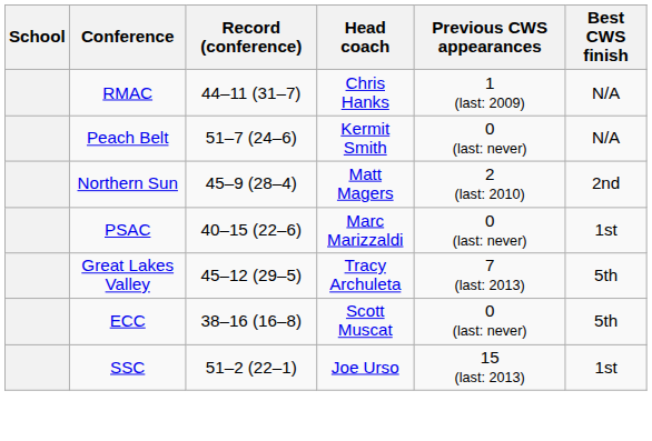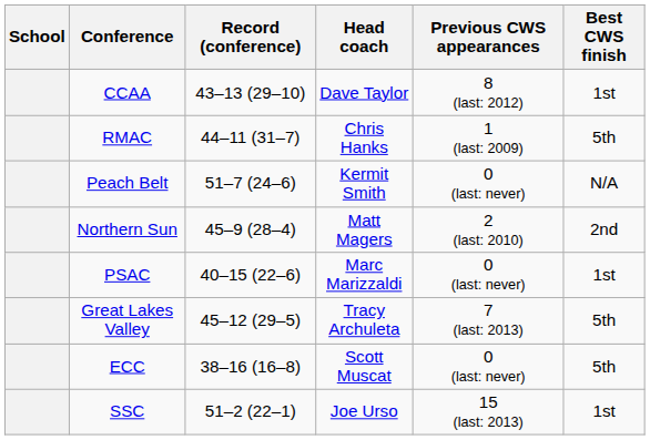+ row: CCAA | 43–13 (29–10) | Dave Taylor | 8 (last: 2012) | 1st
RMAC | Best CWS finish: N/A -> 5th
